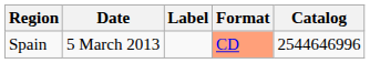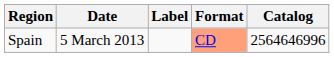Spain | Catalog: 2544646996 -> 2564646996
